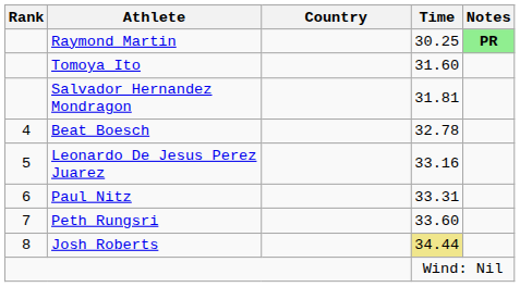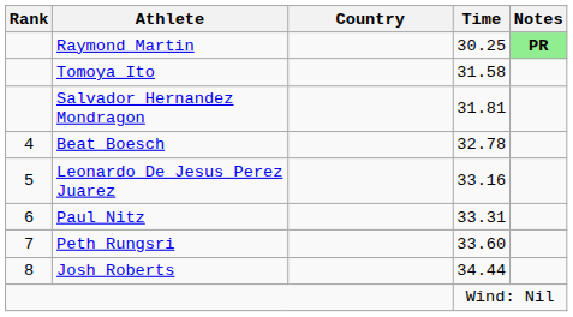Tomoya Ito | Time: 31.60 -> 31.58
Josh Roberts | Time: khaki background -> no background
